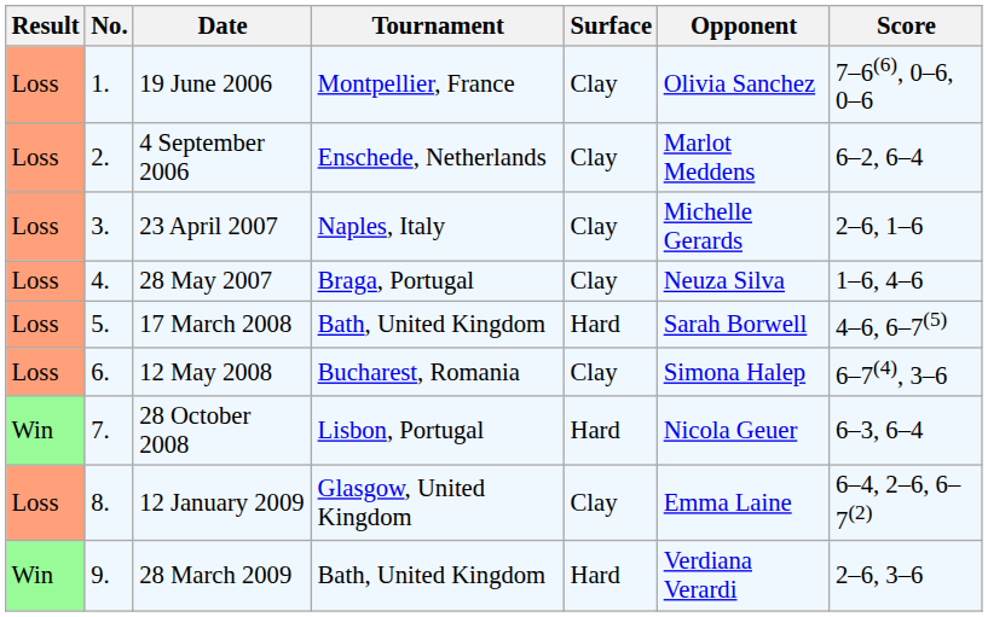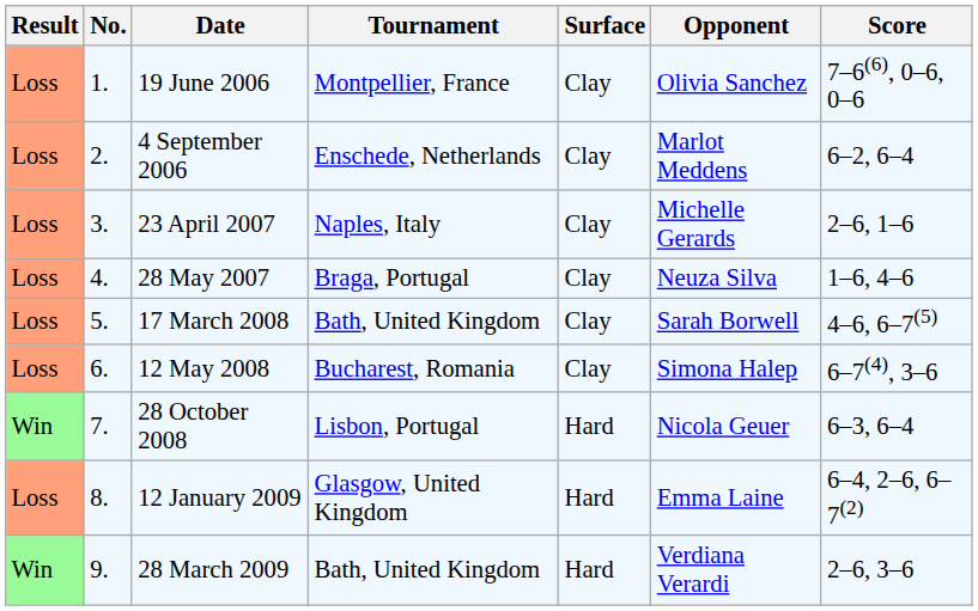17 March 2008 | Surface: Hard -> Clay
12 January 2009 | Surface: Clay -> Hard
